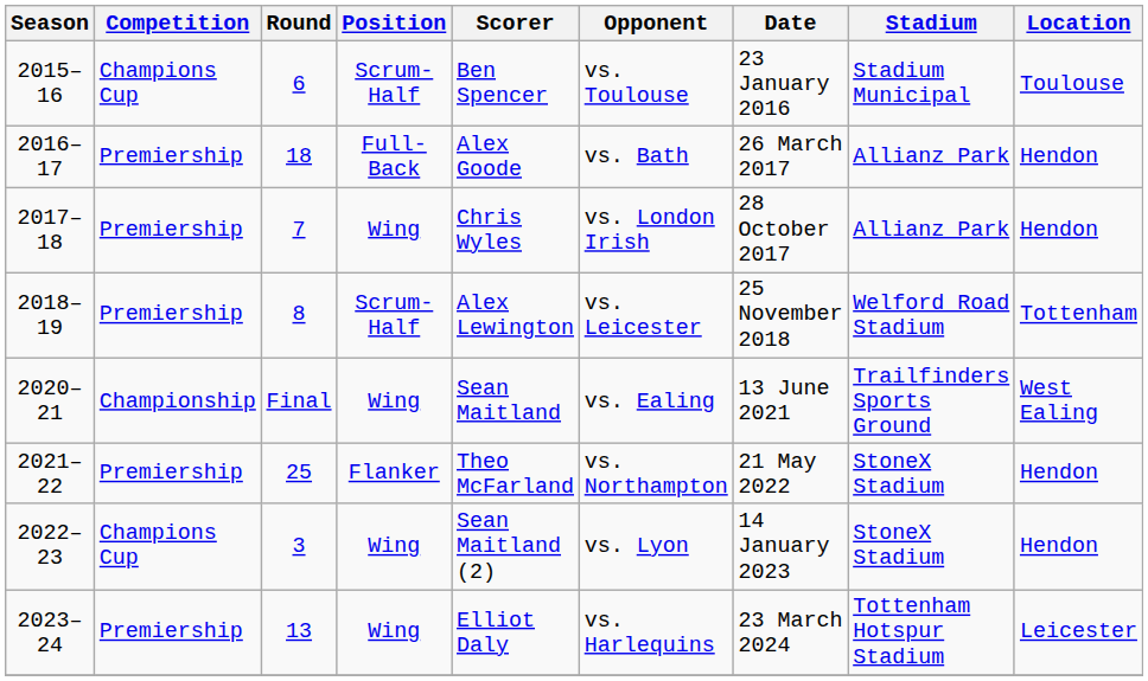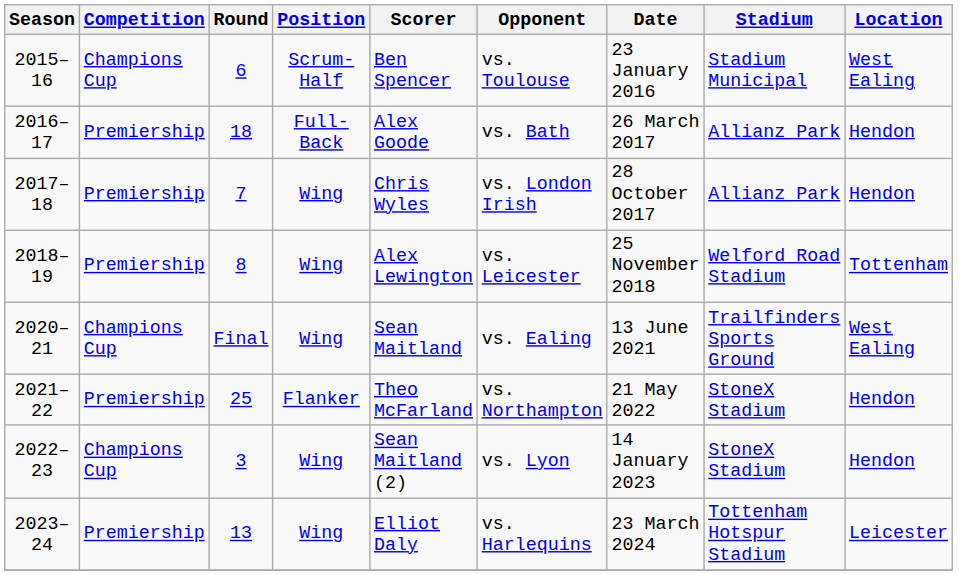2015–16 | Location: Toulouse -> West Ealing
2018–19 | Position: Scrum-Half -> Wing
2020–21 | Competition: Championship -> Champions Cup
